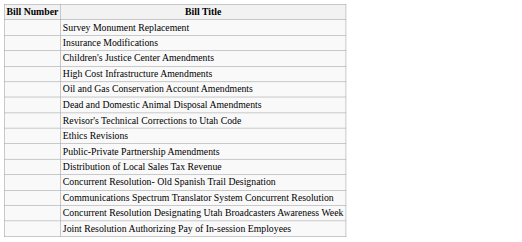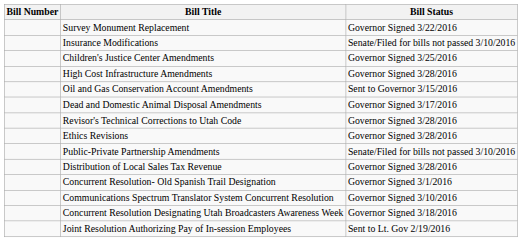+ column: Bill Status | Governor Signed 3/22/2016 | Senate/Filed for bills not passed 3/10/2016 | Governor Signed 3/25/2016 | Governor Signed 3/28/2016 | Sent to Governor 3/15/2016 | Governor Signed 3/17/2016 | Governor Signed 3/28/2016 | Governor Signed 3/28/2016 | Senate/Filed for bills not passed 3/10/2016 | Governor Signed 3/28/2016 | Governor Signed 3/1/2016 | Governor Signed 3/10/2016 | Governor Signed 3/18/2016 | Sent to Lt. Gov 2/19/2016
